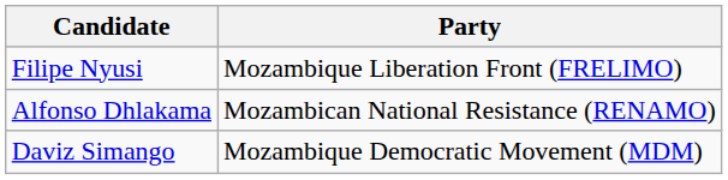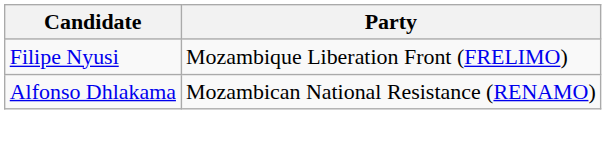- row: Daviz Simango | Mozambique Democratic Movement (MDM)
